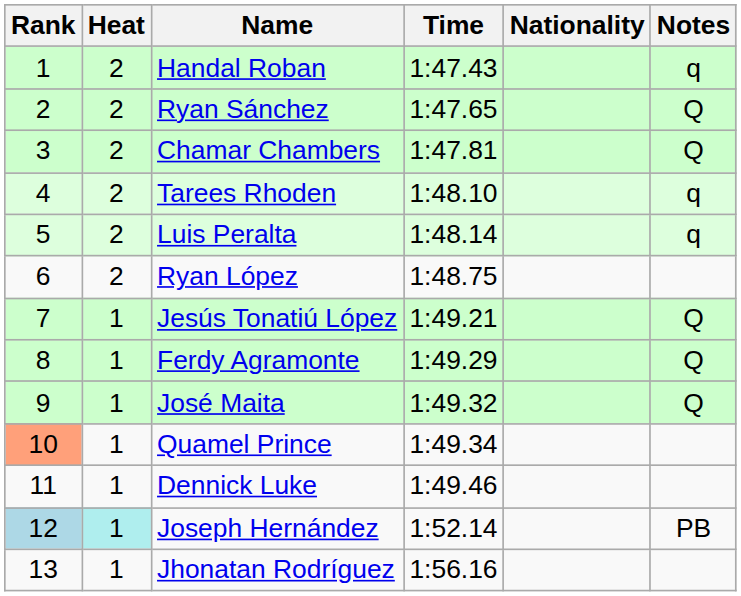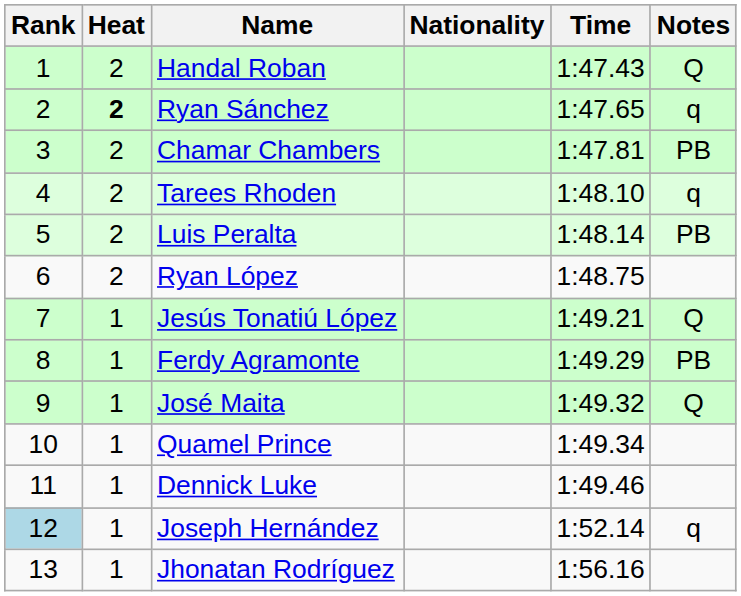columns swapped: Nationality <-> Time
Handal Roban | Notes: q -> Q
Ryan Sánchez | Heat: normal -> bold
Ryan Sánchez | Notes: Q -> q
Chamar Chambers | Notes: Q -> PB
Luis Peralta | Notes: q -> PB
Ferdy Agramonte | Notes: Q -> PB
Quamel Prince | Rank: lightsalmon background -> no background
Joseph Hernández | Heat: paleturquoise background -> no background
Joseph Hernández | Notes: PB -> q
